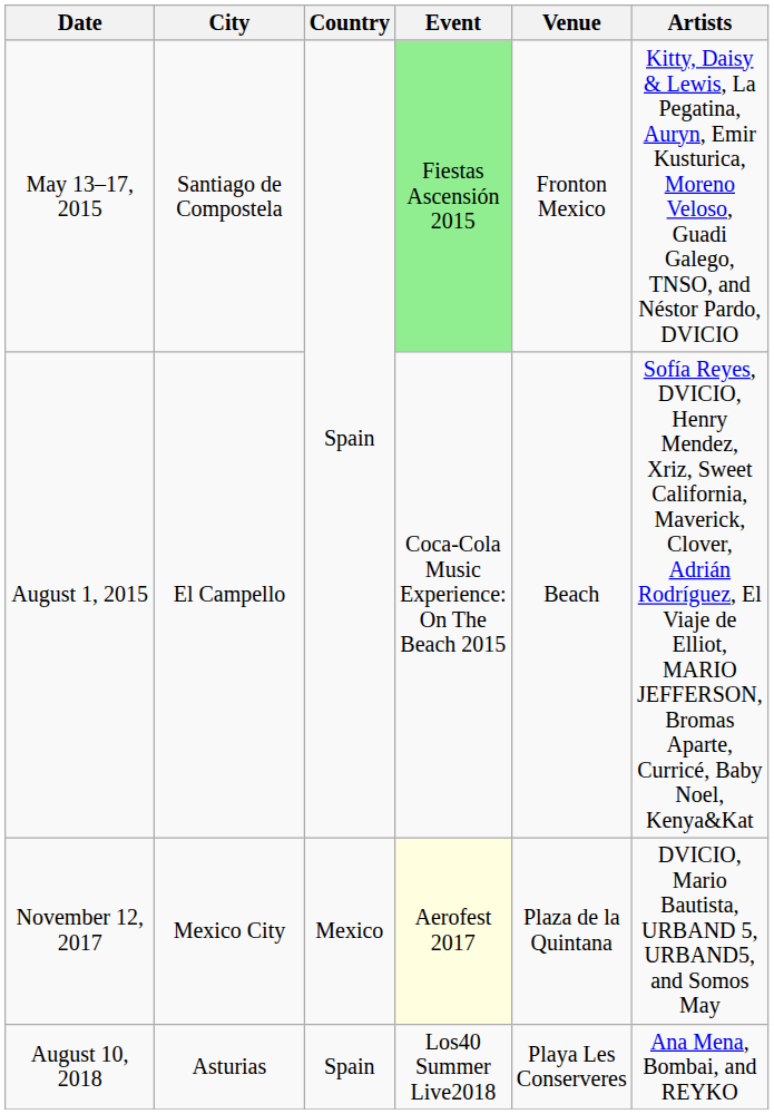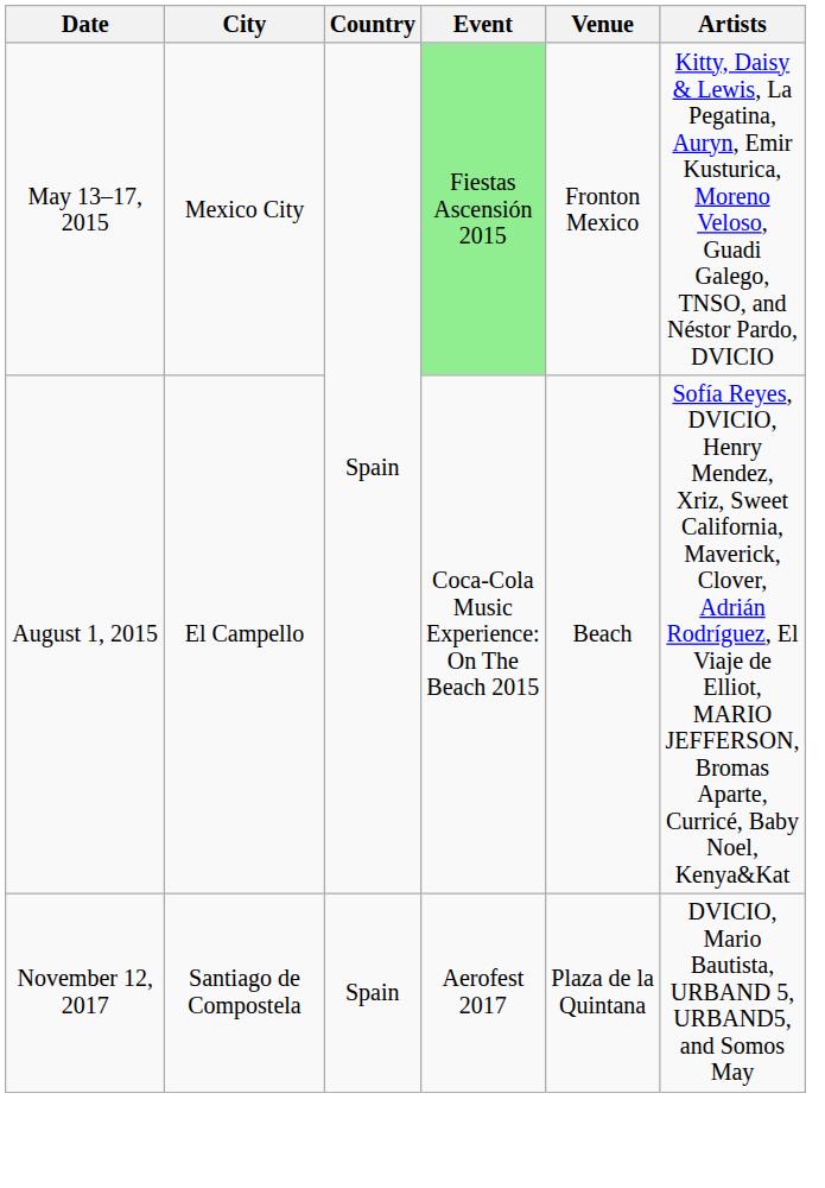May 13–17, 2015 | City: Santiago de Compostela -> Mexico City
November 12, 2017 | City: Mexico City -> Santiago de Compostela
November 12, 2017 | Country: Mexico -> Spain
November 12, 2017 | Event: lightyellow background -> no background
- row: August 10, 2018 | Asturias | Spain | Los40 Summer Live2018 | Playa Les Conserveres | Ana Mena, Bombai, and REYKO
